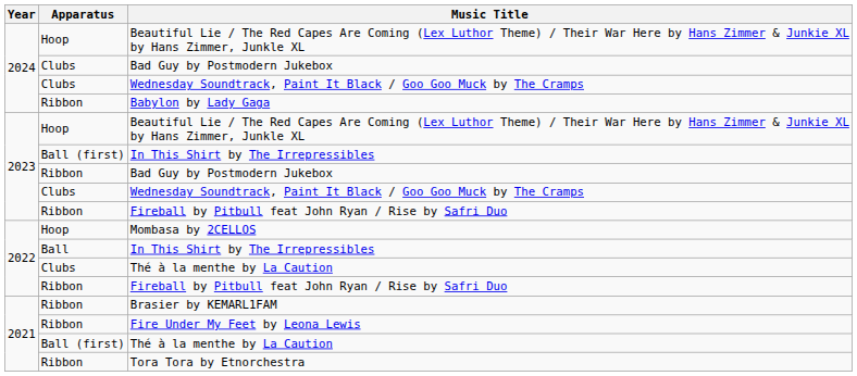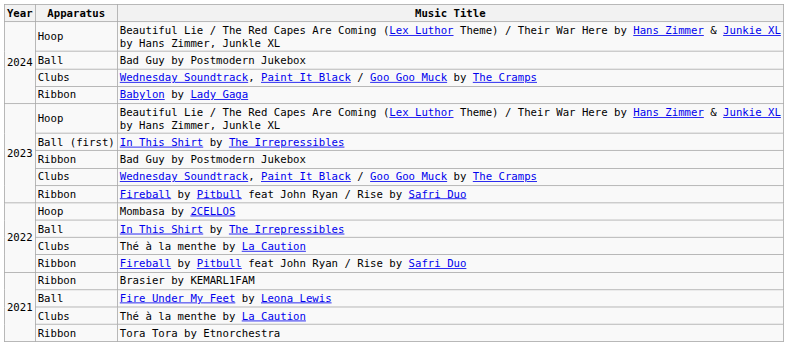2024 / Bad Guy by Postmodern Jukebox | Apparatus: Clubs -> Ball
Fire Under My Feet by Leona Lewis | Apparatus: Ribbon -> Ball
2021 / Thé à la menthe by La Caution | Apparatus: Ball (first) -> Clubs
